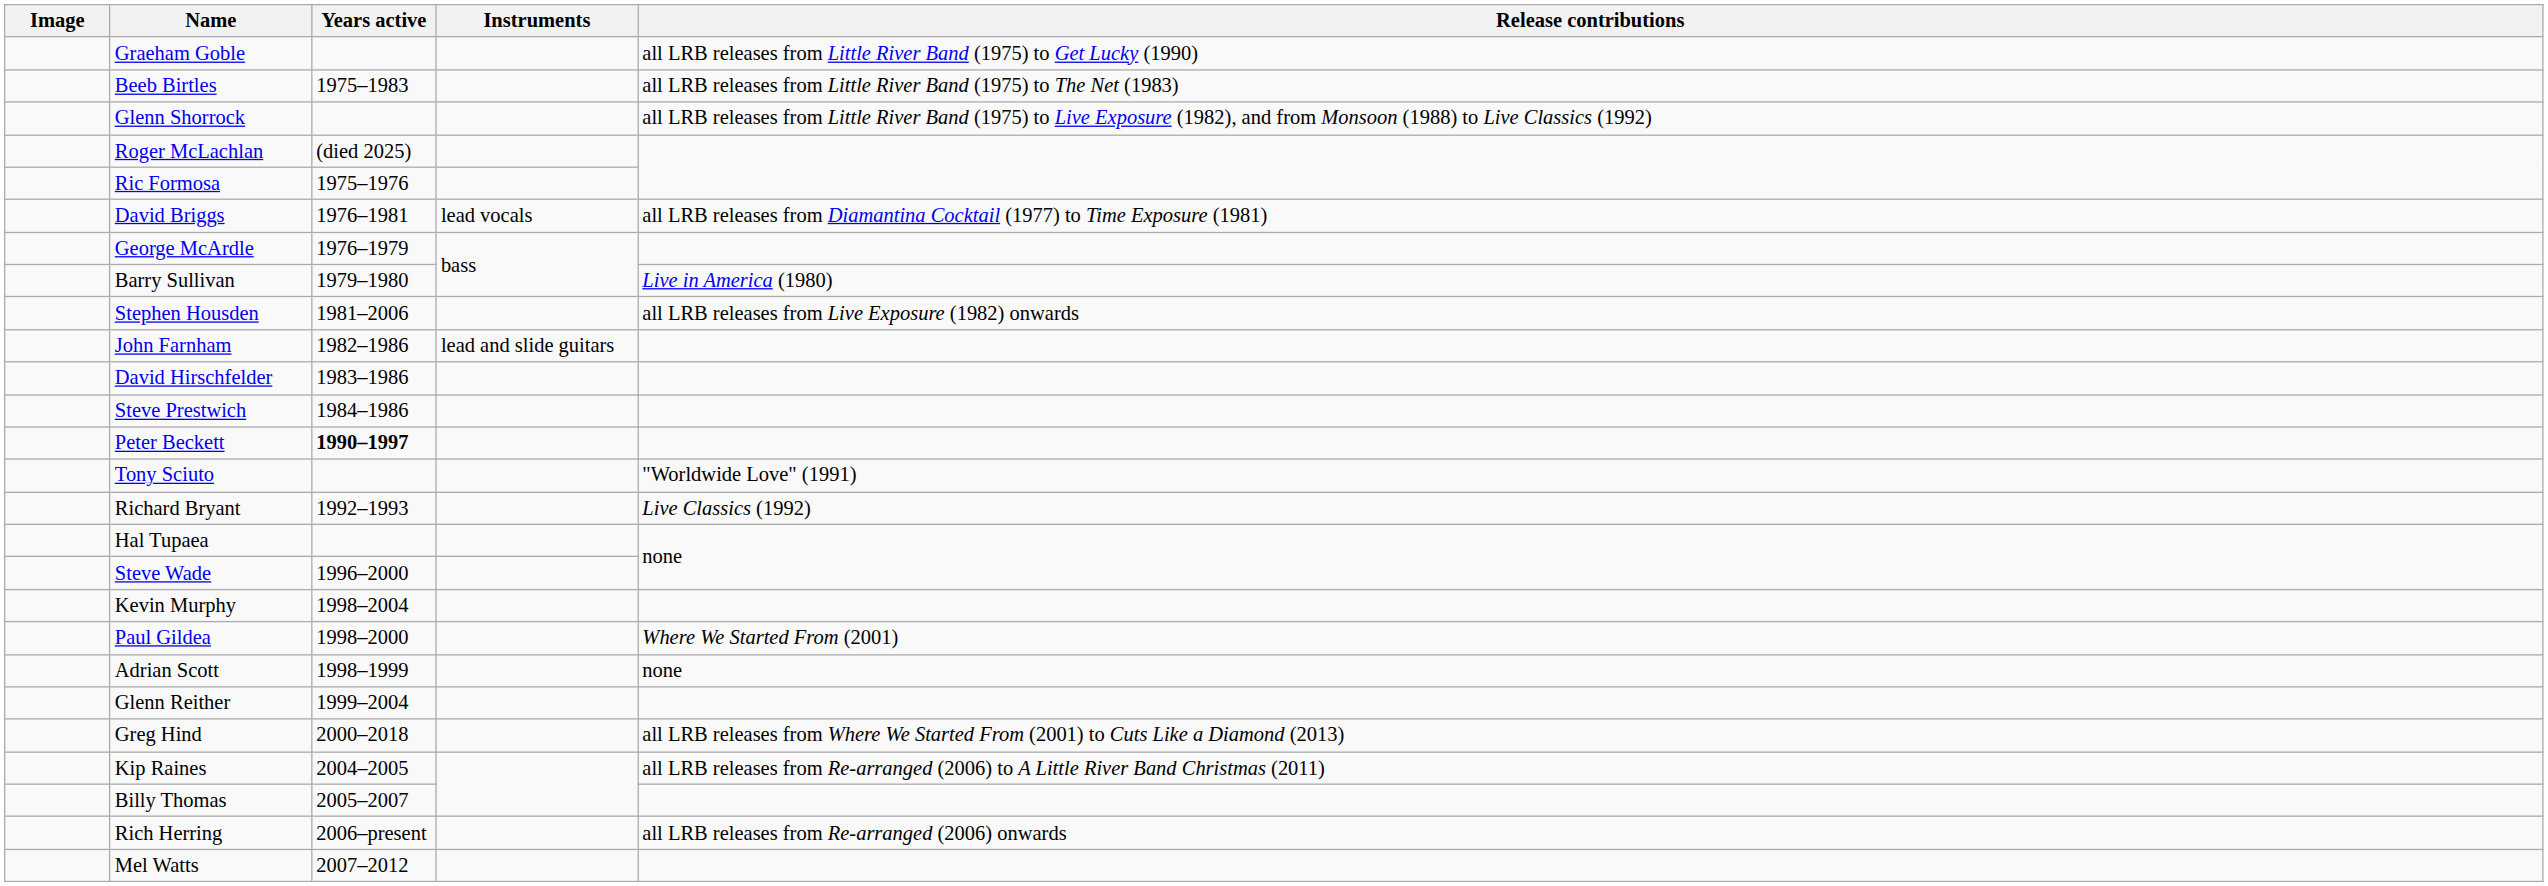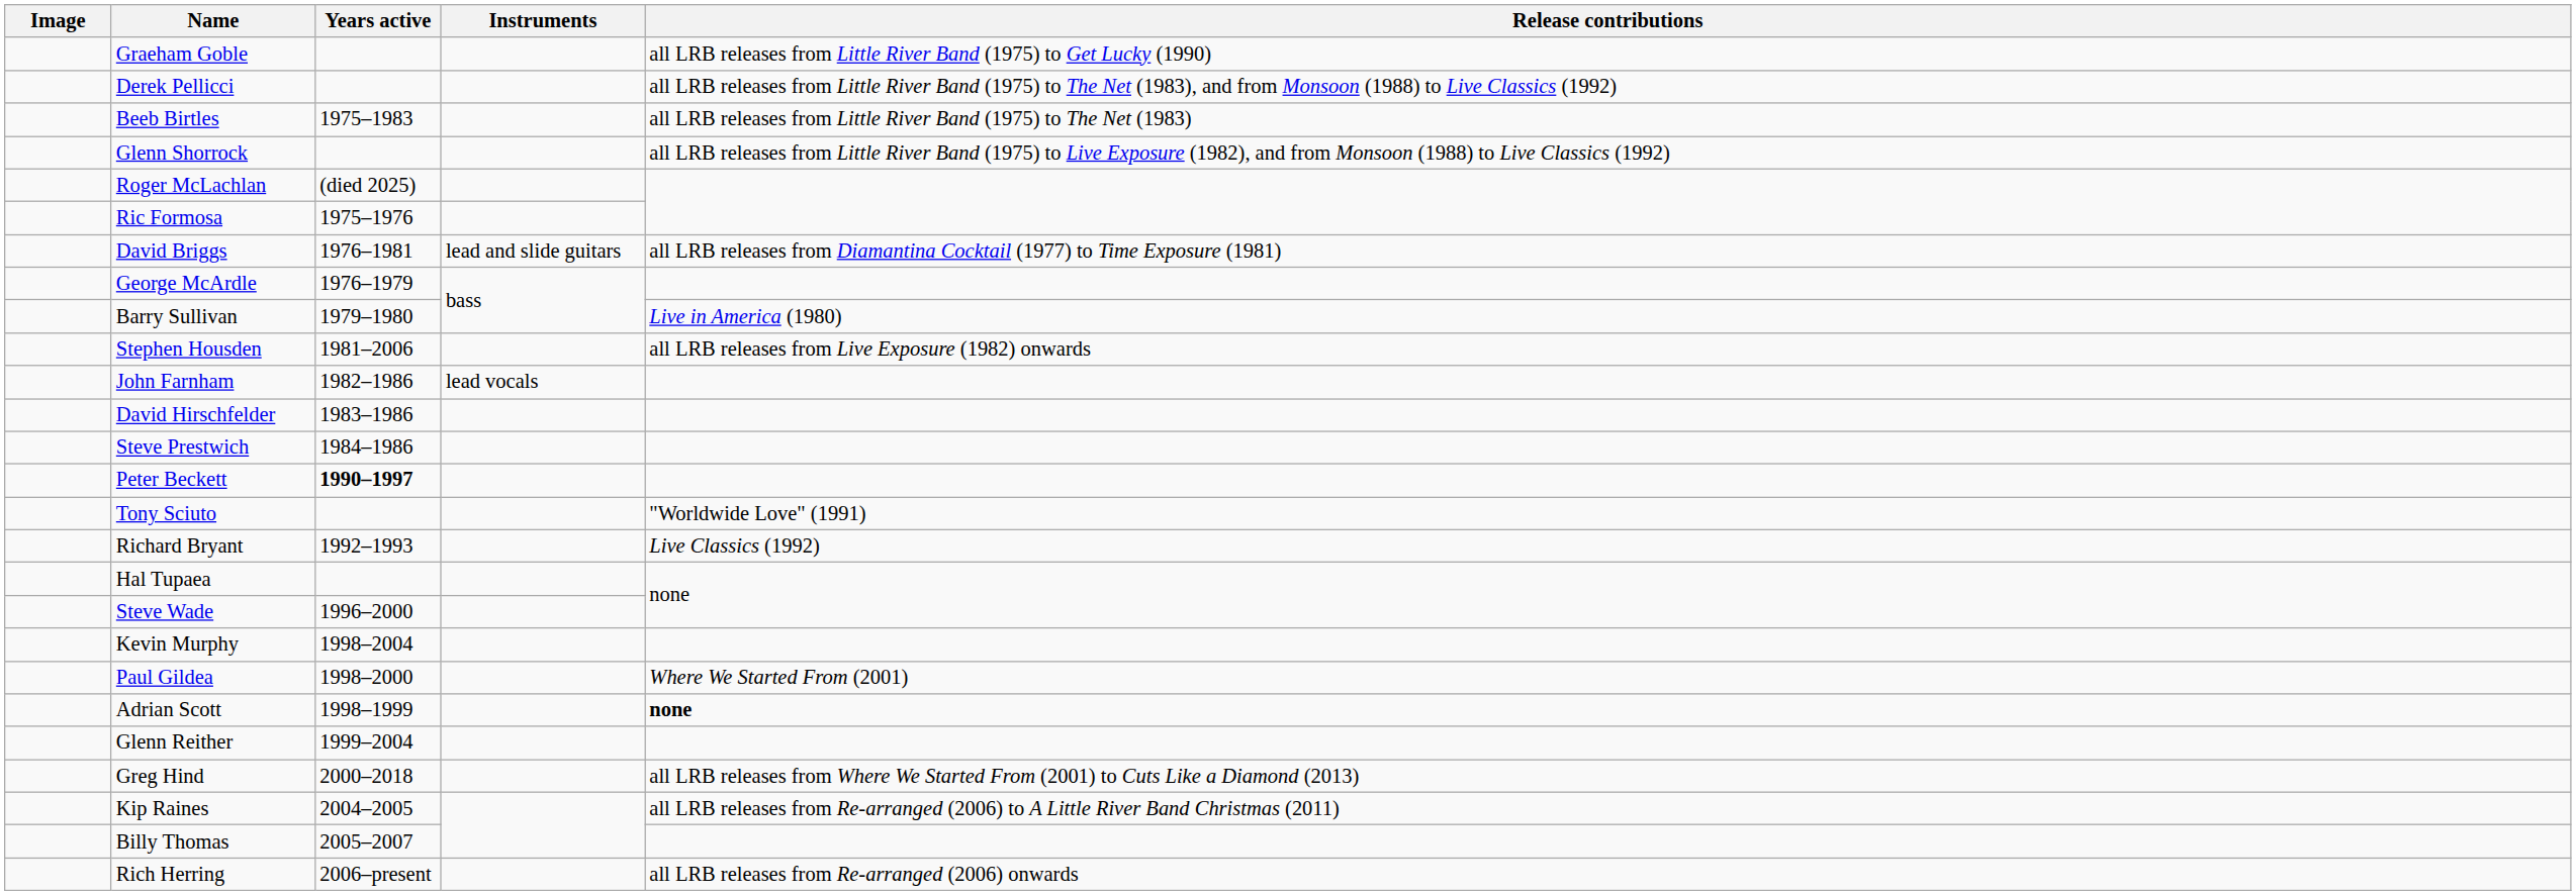+ row: Derek Pellicci | all LRB releases from Little River Band (1975) to The Net (1983), and from Monsoon (1988) to Live Classics (1992)
David Briggs | Instruments: lead vocals -> lead and slide guitars
John Farnham | Instruments: lead and slide guitars -> lead vocals
Adrian Scott | Release contributions: normal -> bold
- row: Mel Watts | 2007–2012
